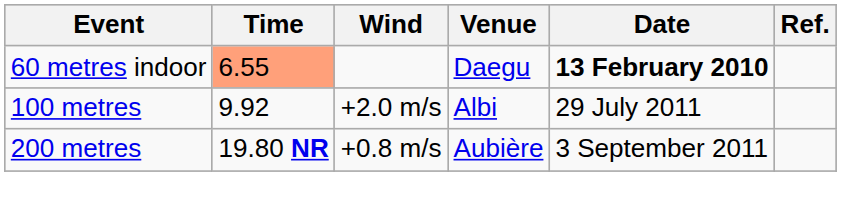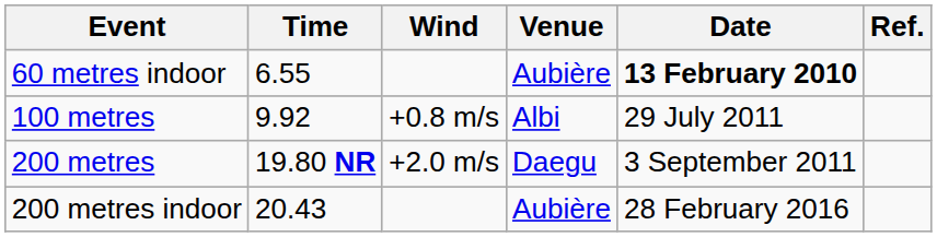60 metres indoor | Time: lightsalmon background -> no background
60 metres indoor | Venue: Daegu -> Aubière
100 metres | Wind: +2.0 m/s -> +0.8 m/s
200 metres | Wind: +0.8 m/s -> +2.0 m/s
200 metres | Venue: Aubière -> Daegu
+ row: 200 metres indoor | 20.43 | Aubière | 28 February 2016
